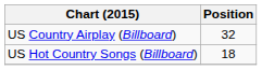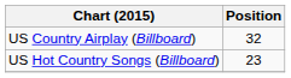US Hot Country Songs (Billboard) | Position: 18 -> 23
